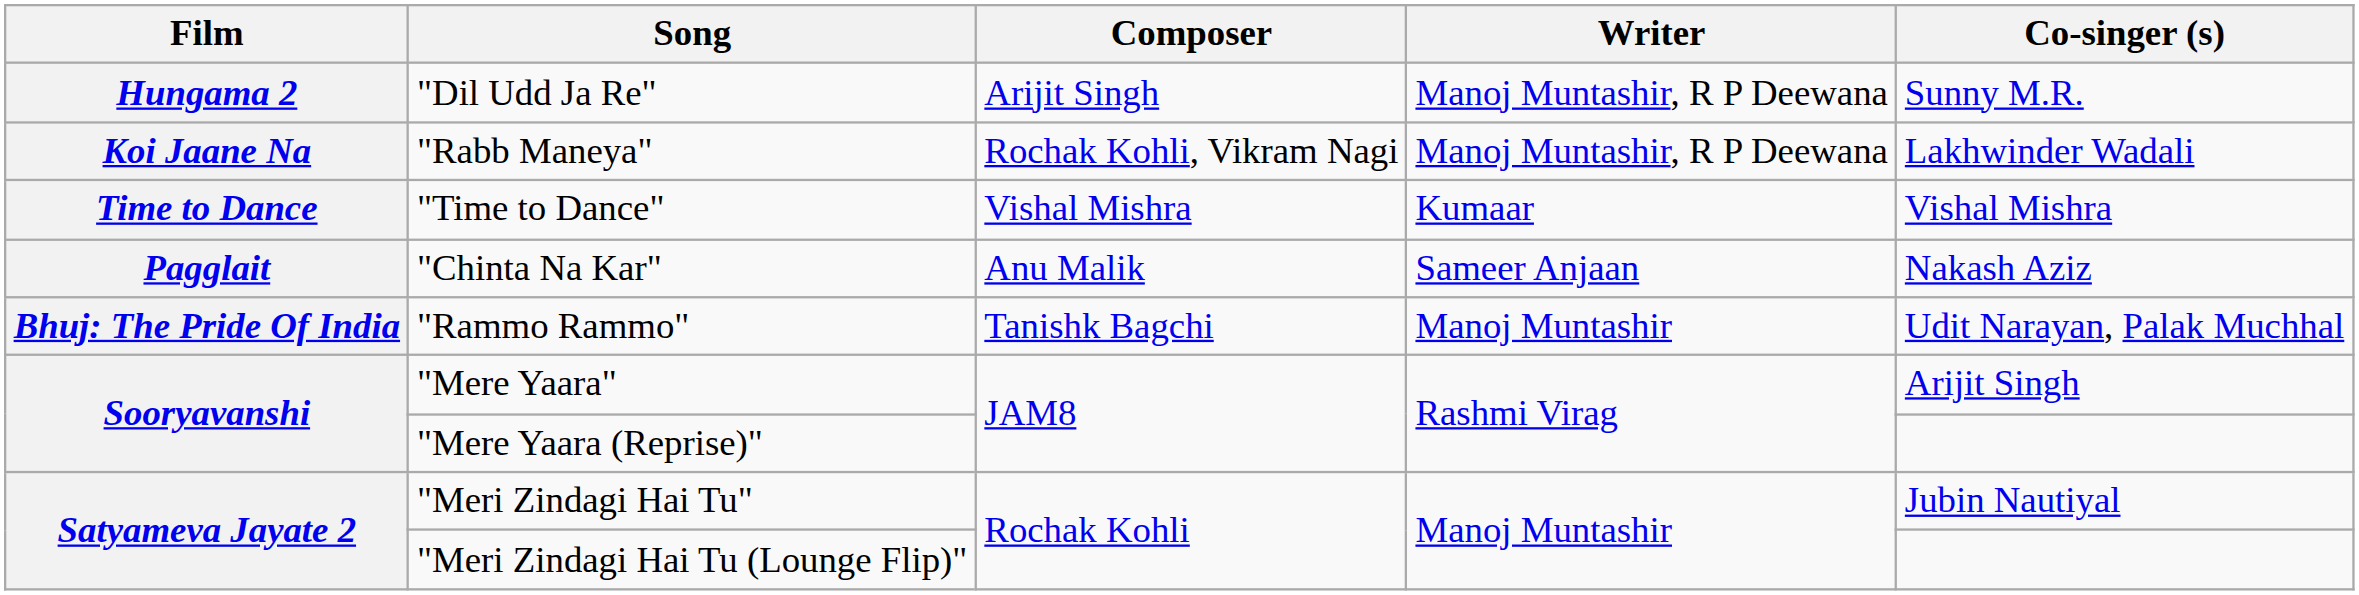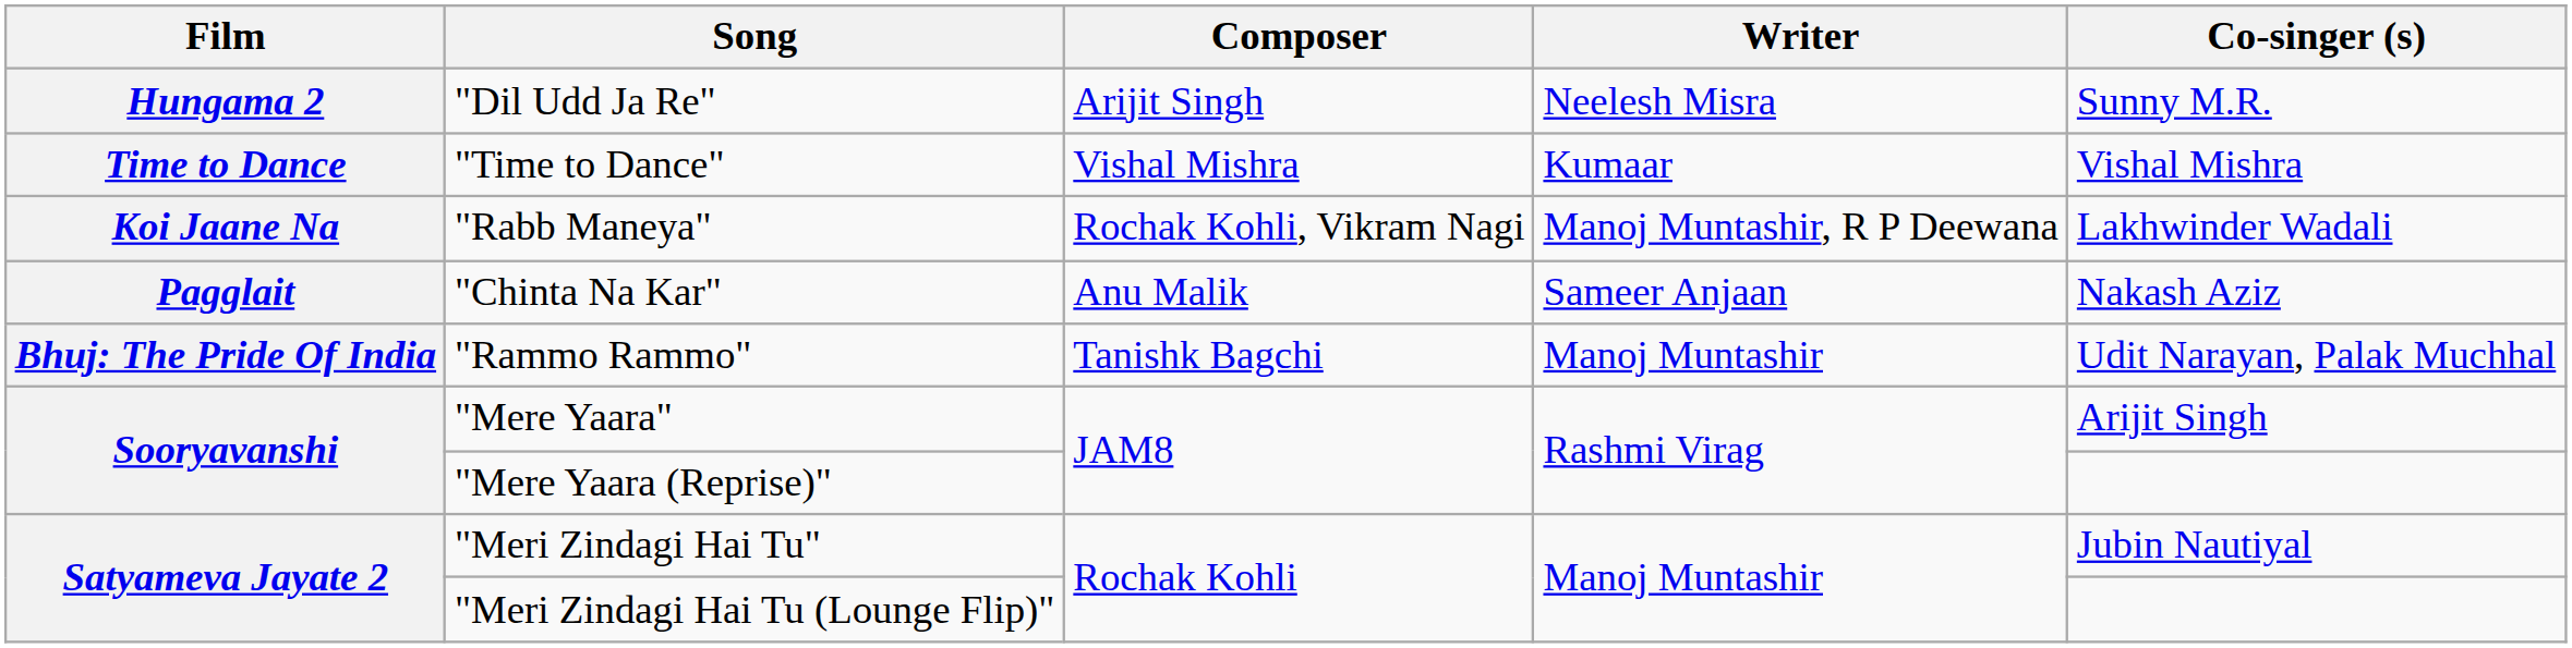"Dil Udd Ja Re" | Writer: Manoj Muntashir, R P Deewana -> Neelesh Misra
rows swapped: "Time to Dance" <-> "Rabb Maneya"
